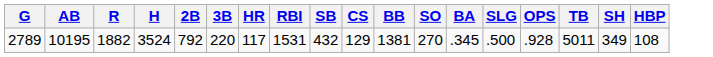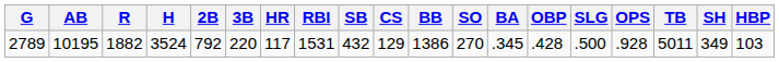+ column: OBP | .428
2789 | BB: 1381 -> 1386
2789 | HBP: 108 -> 103
